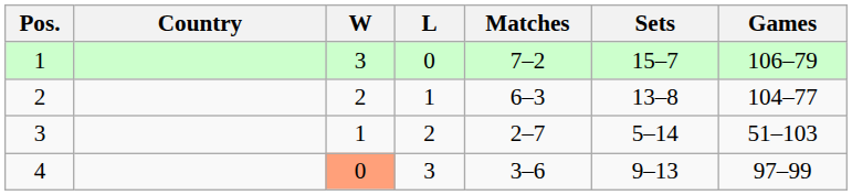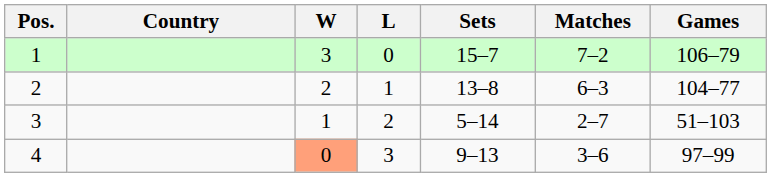columns swapped: Matches <-> Sets
